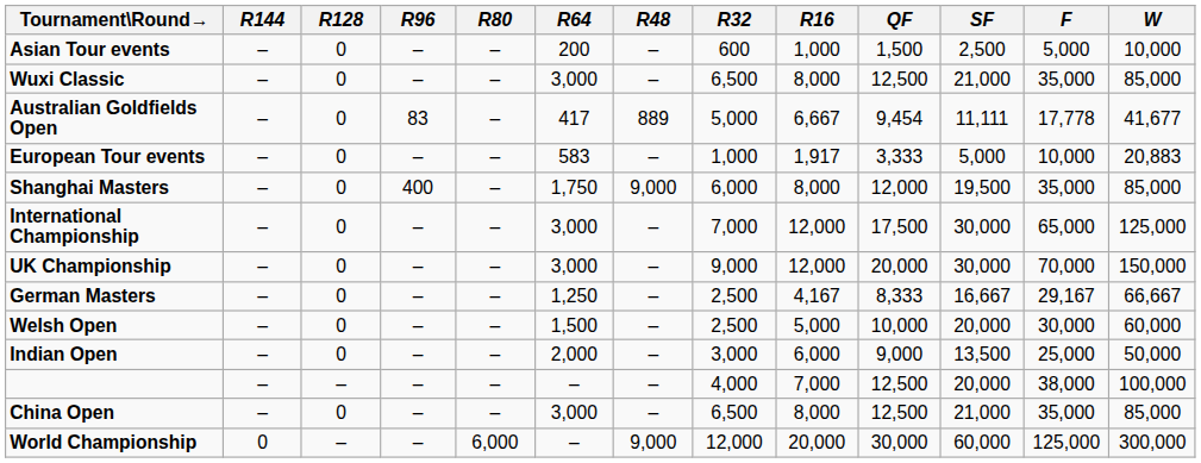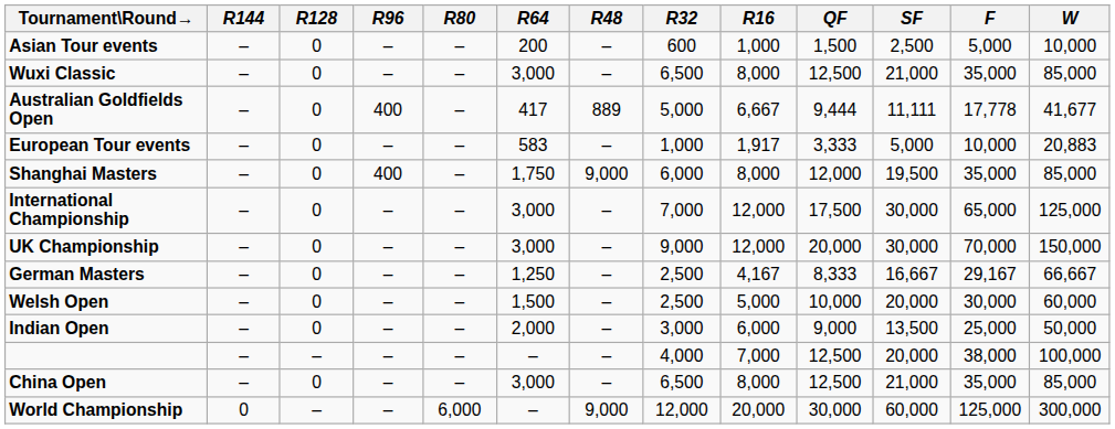Australian Goldfields Open | R96: 83 -> 400
Australian Goldfields Open | QF: 9,454 -> 9,444
